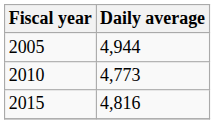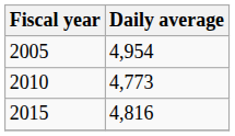2005 | Daily average: 4,944 -> 4,954
